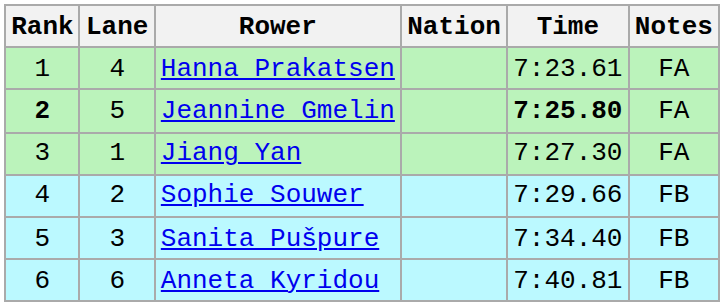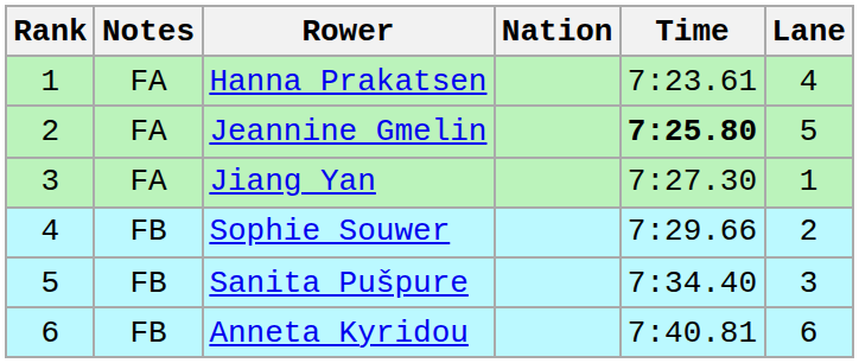columns swapped: Lane <-> Notes
Jeannine Gmelin | Rank: bold -> normal
